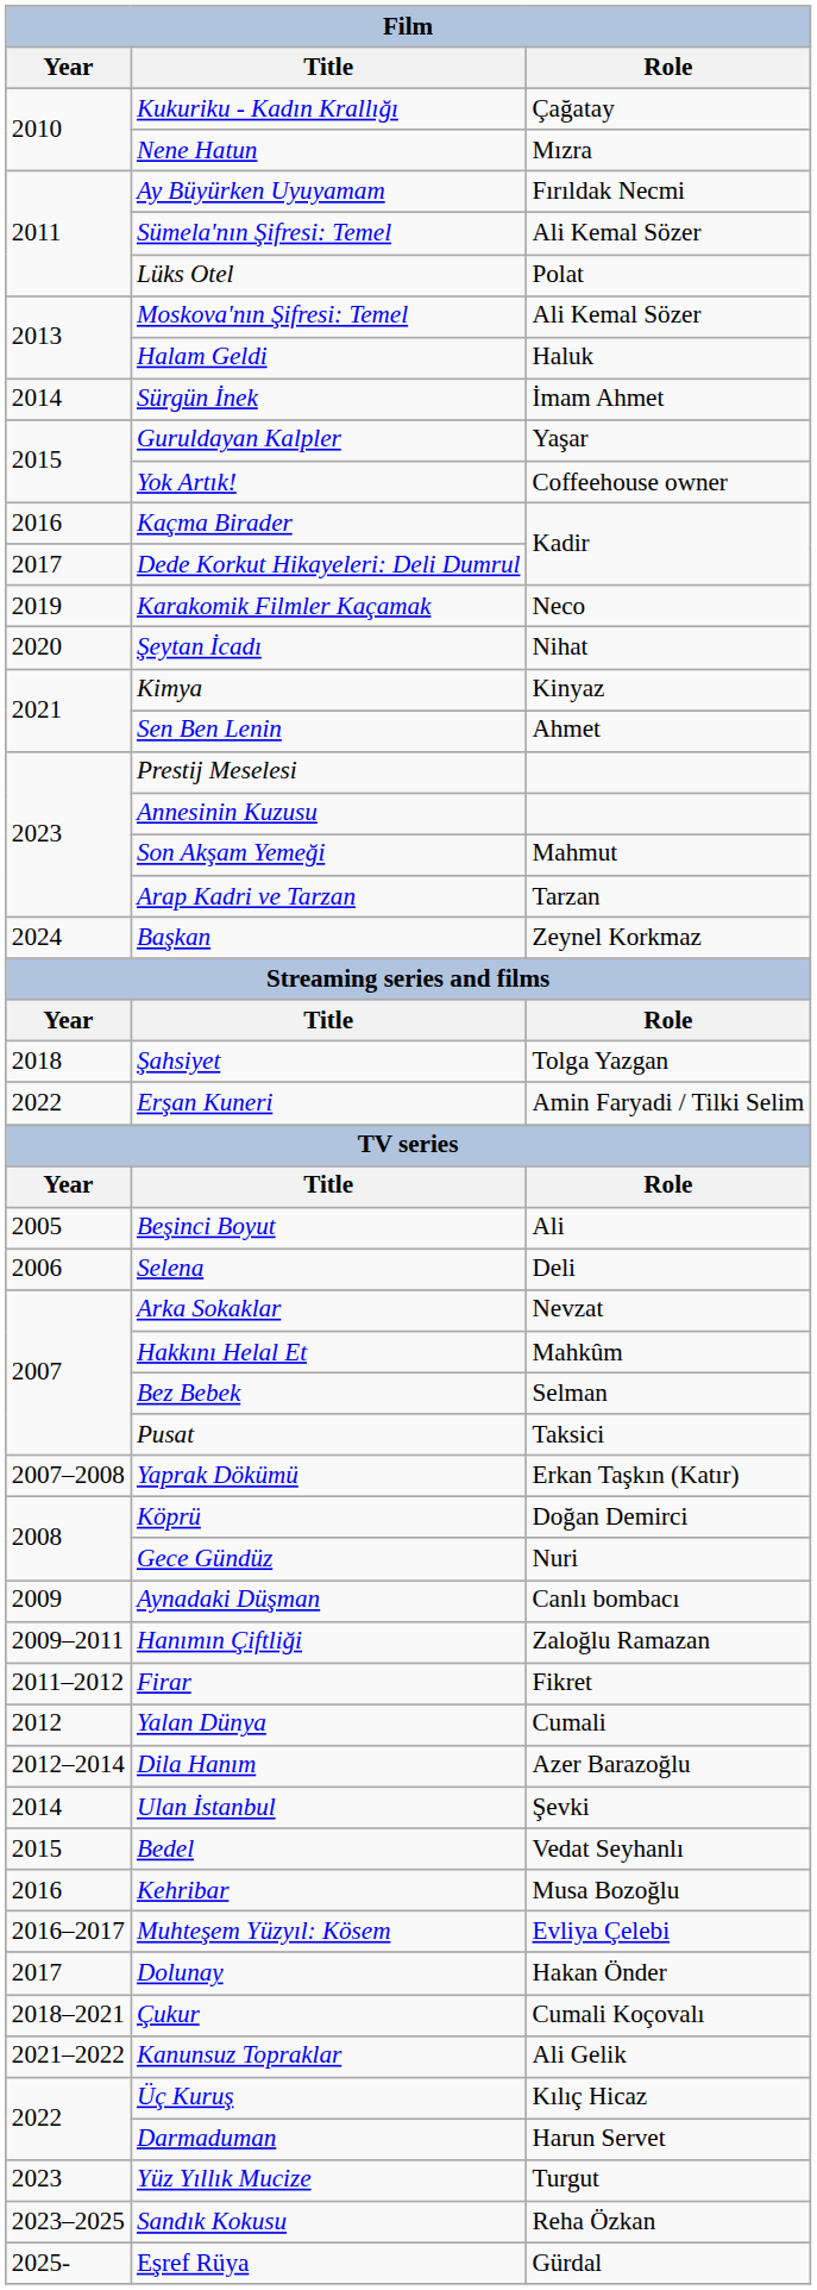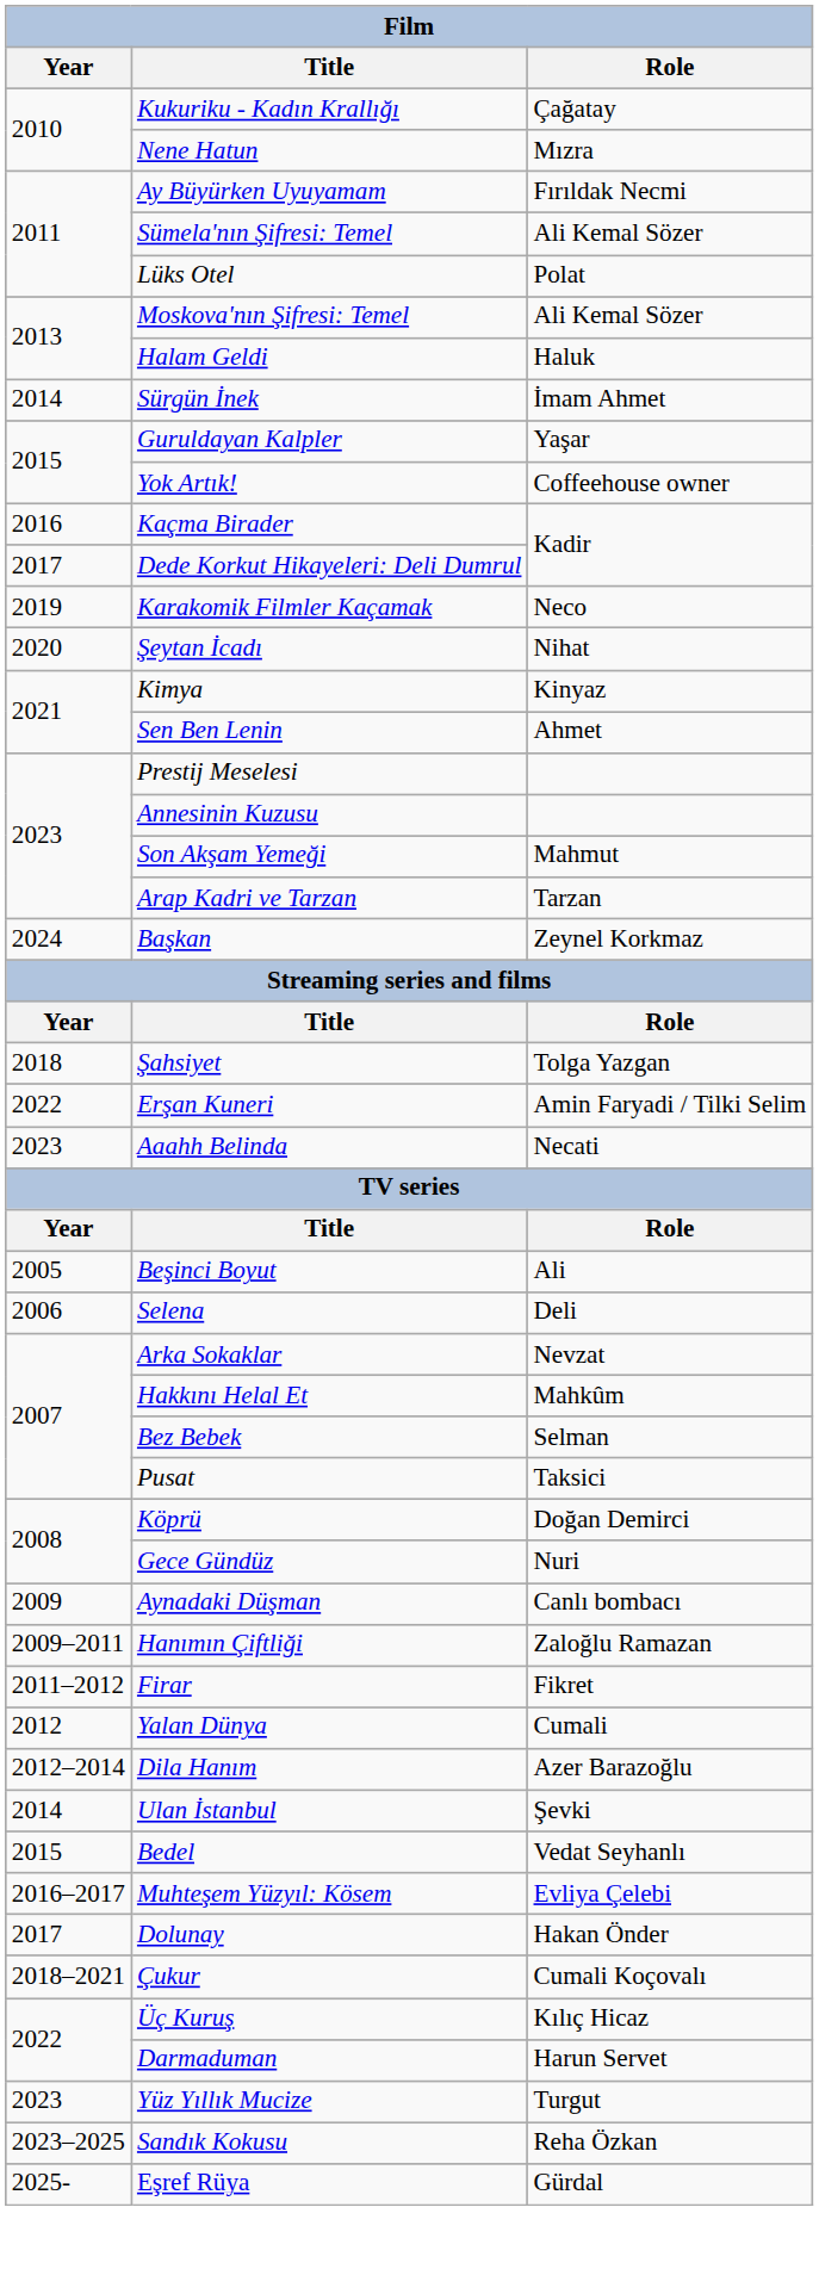+ row: 2023 | Aaahh Belinda | Necati
- row: 2007–2008 | Yaprak Dökümü | Erkan Taşkın (Katır)
- row: 2016 | Kehribar | Musa Bozoğlu
- row: 2021–2022 | Kanunsuz Topraklar | Ali Gelik
